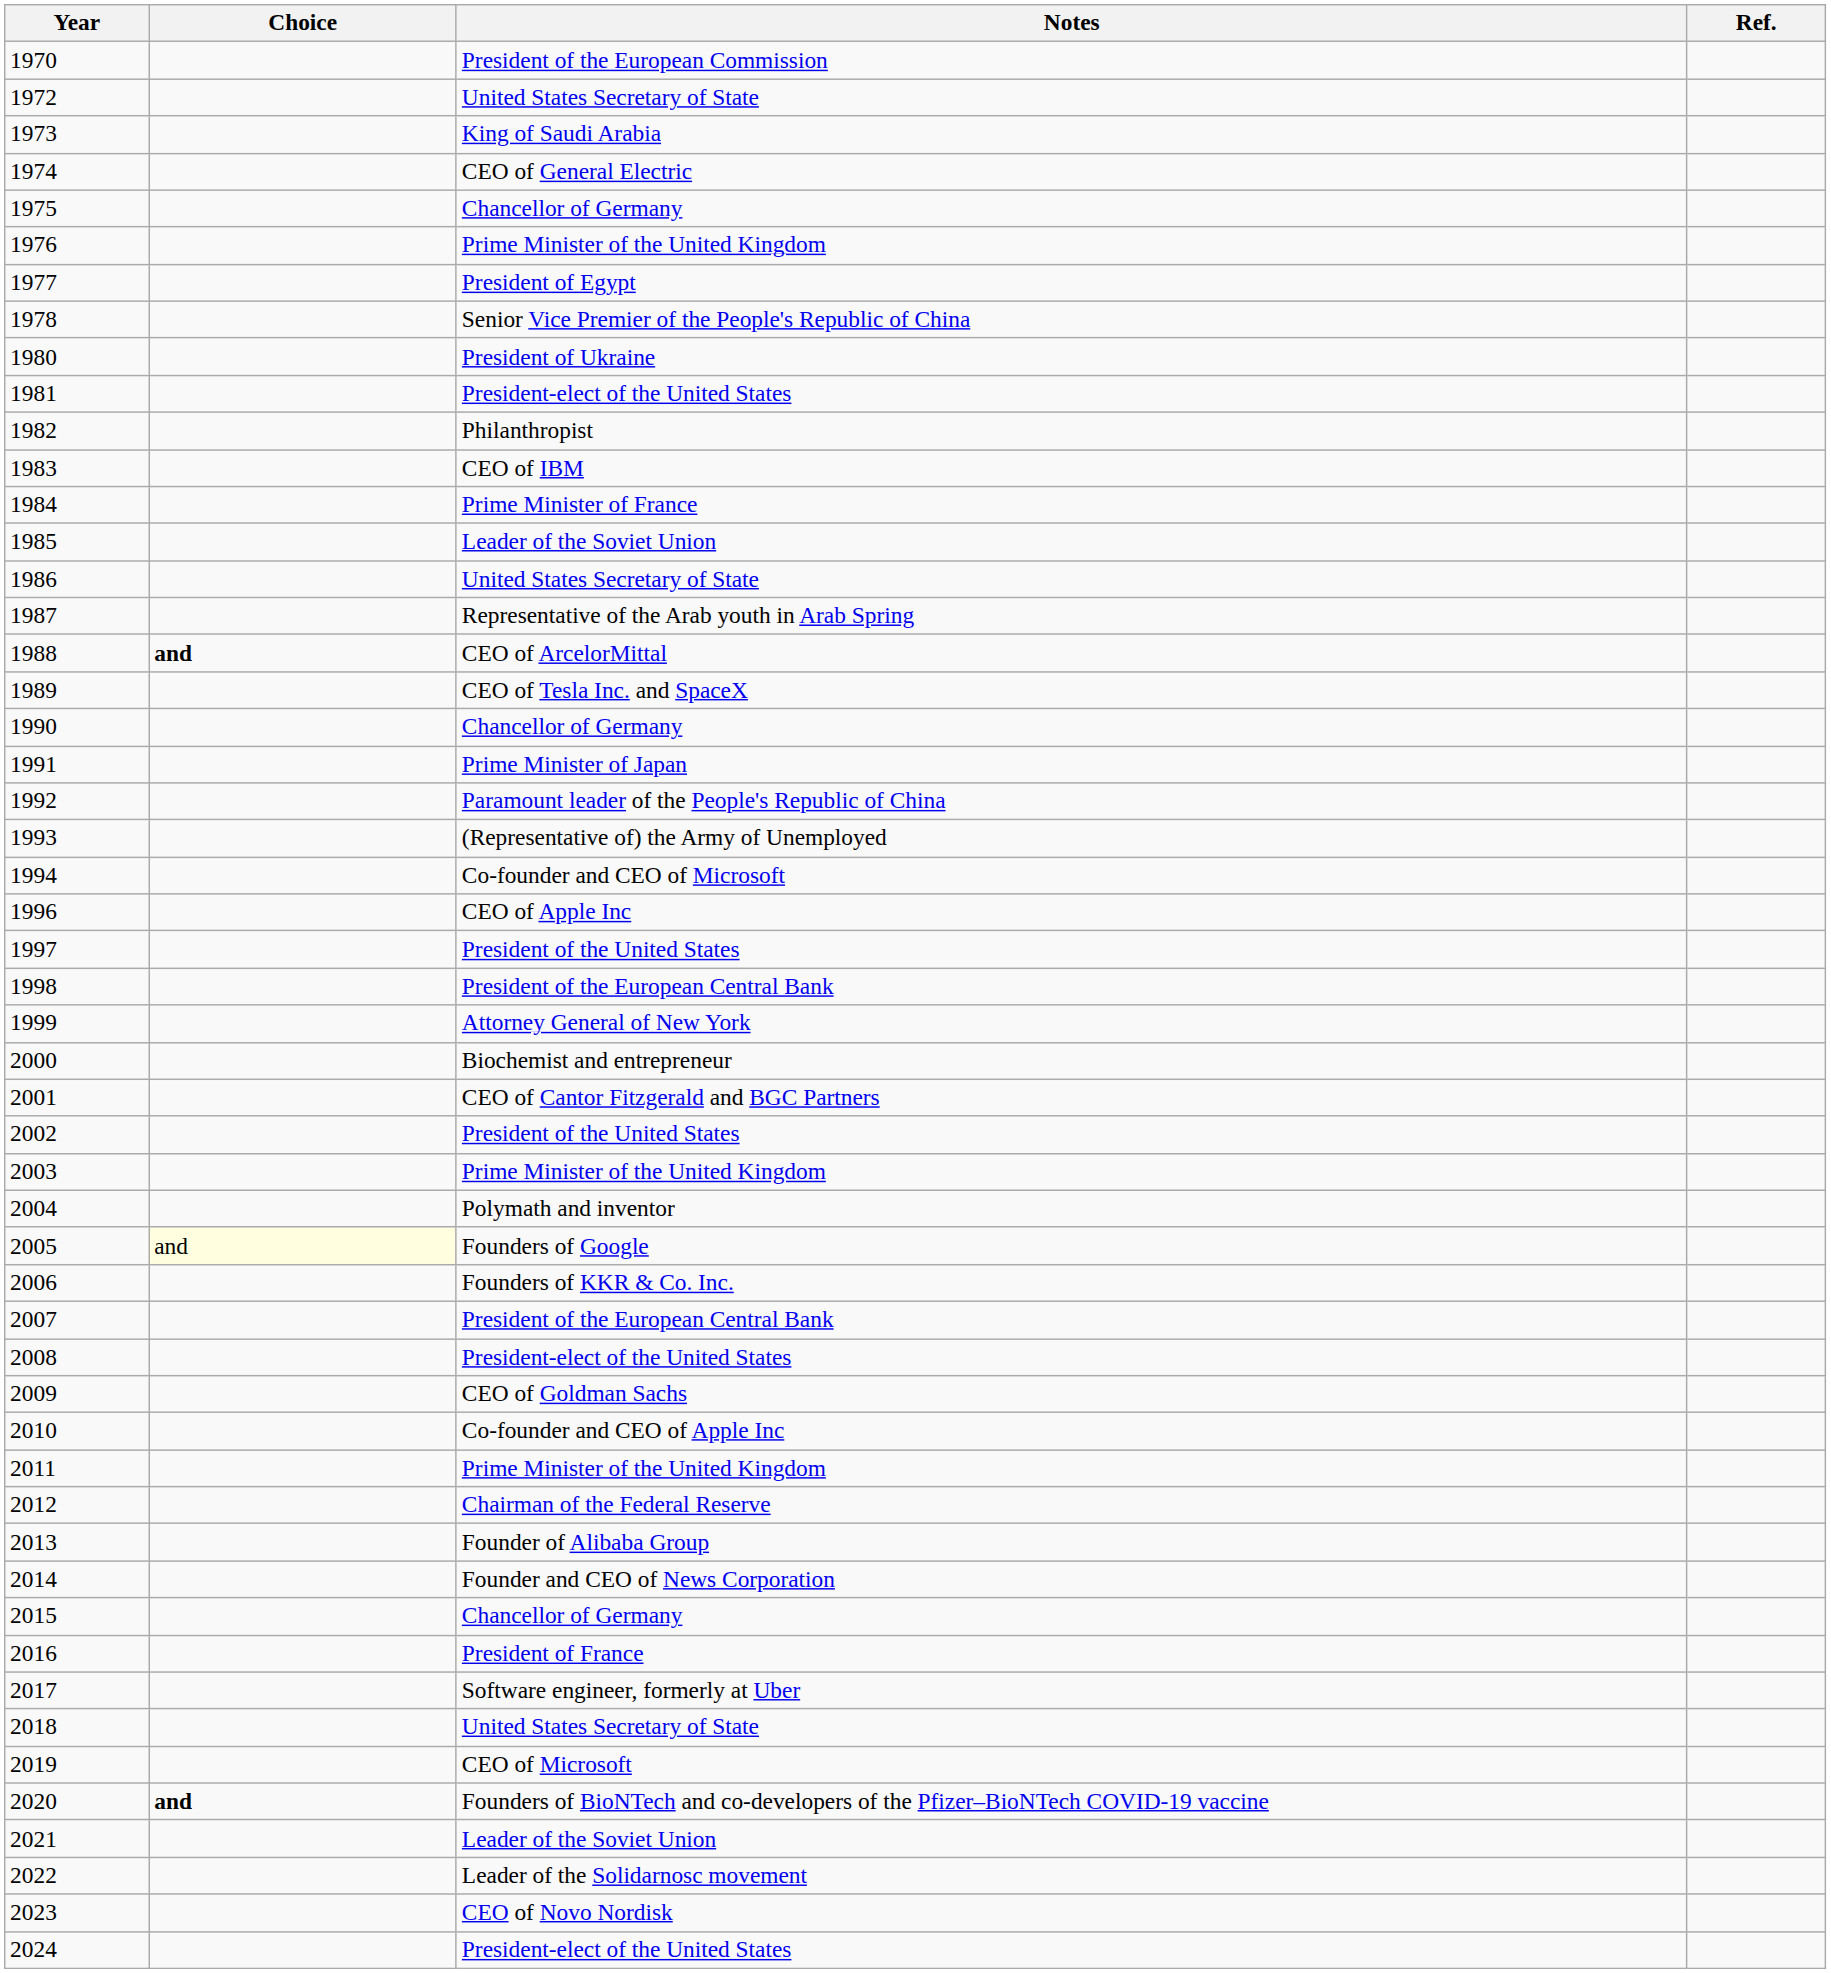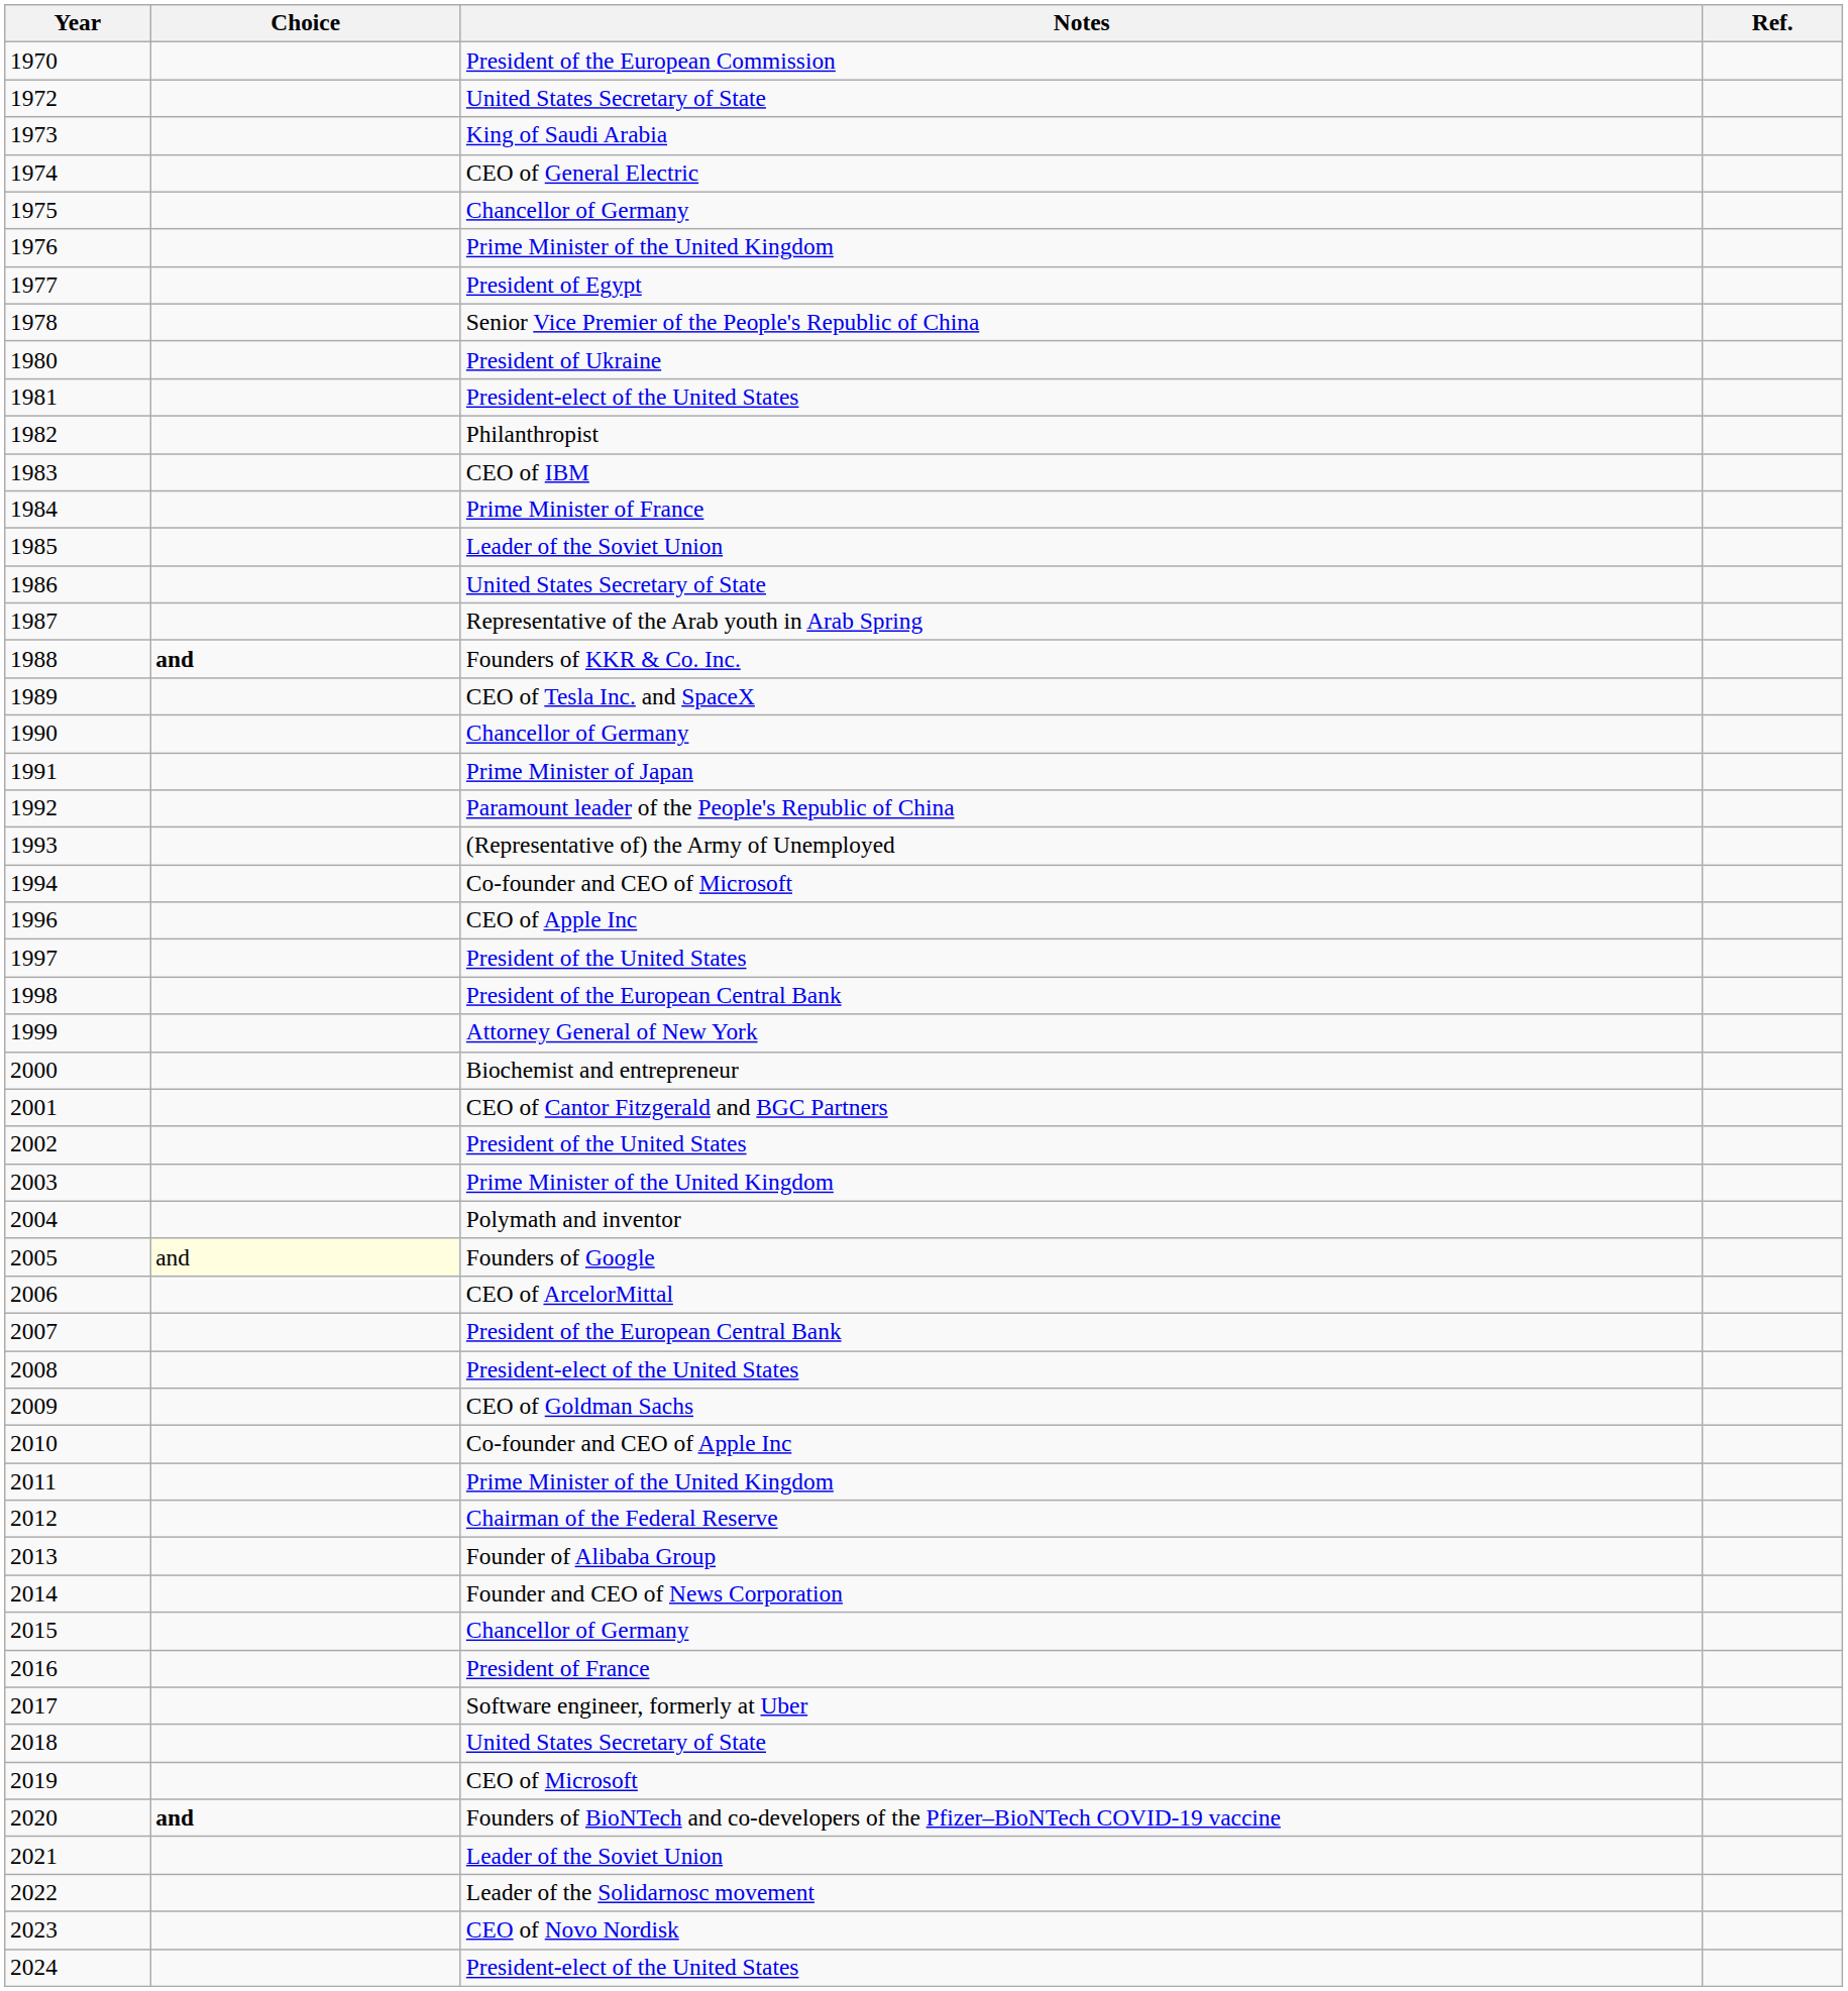1988 | Notes: CEO of ArcelorMittal -> Founders of KKR & Co. Inc.
2006 | Notes: Founders of KKR & Co. Inc. -> CEO of ArcelorMittal
